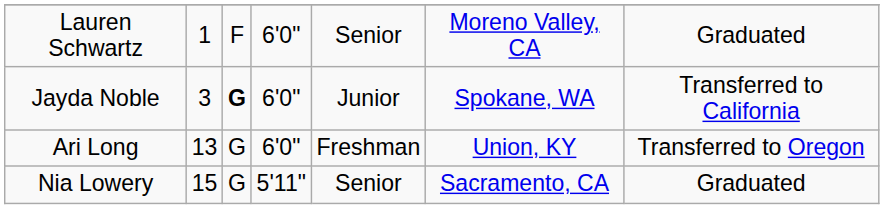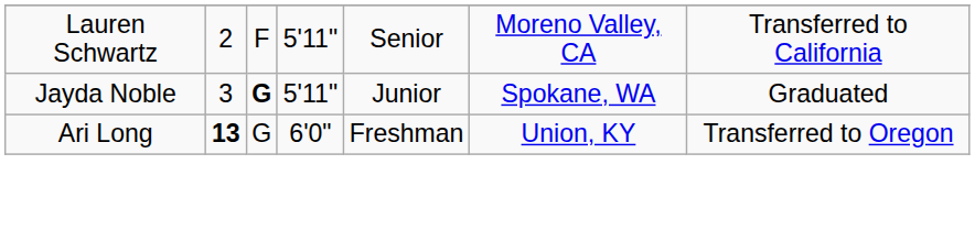Lauren Schwartz | column 2: 1 -> 2
Lauren Schwartz | column 4: 6'0" -> 5'11"
Lauren Schwartz | column 7: Graduated -> Transferred to California
Jayda Noble | column 4: 6'0" -> 5'11"
Jayda Noble | column 7: Transferred to California -> Graduated
Ari Long | column 2: normal -> bold
- row: Nia Lowery | 15 | G | 5'11" | Senior | Sacramento, CA | Graduated
